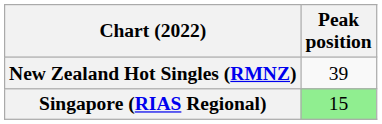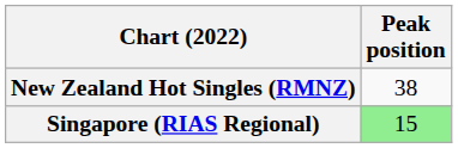New Zealand Hot Singles (RMNZ) | Peak position: 39 -> 38
